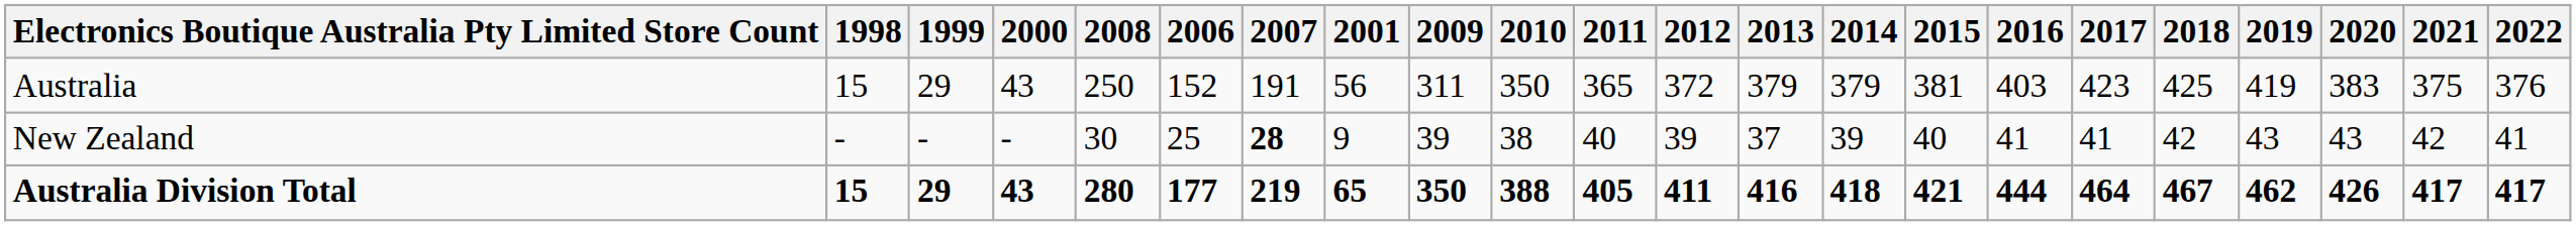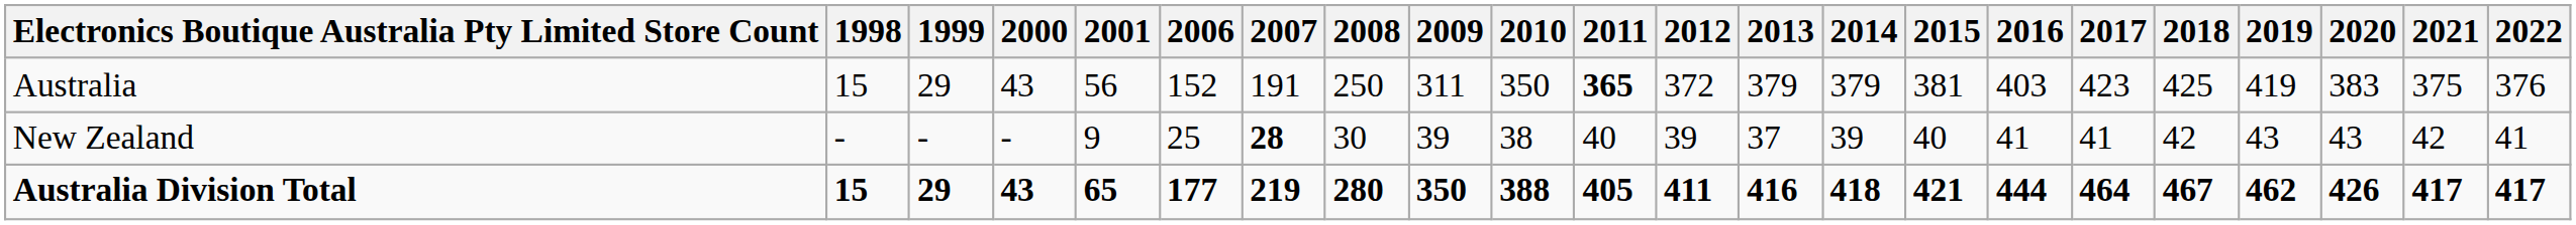columns swapped: 2001 <-> 2008
Australia | 2011: normal -> bold
